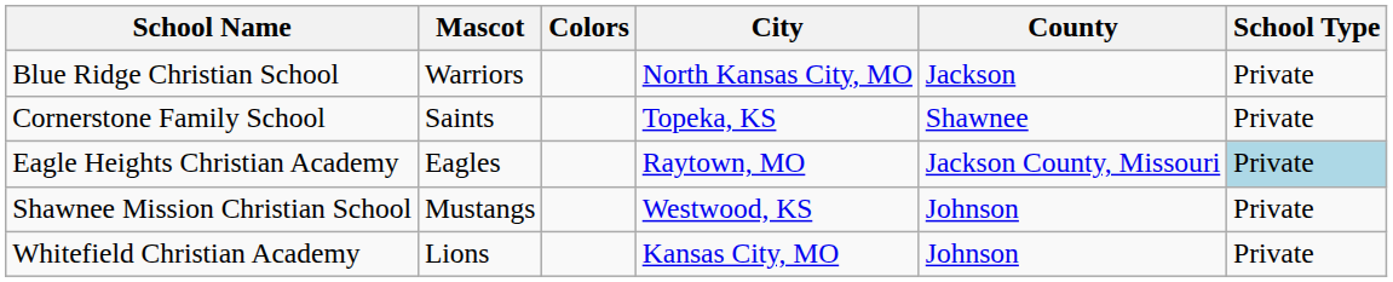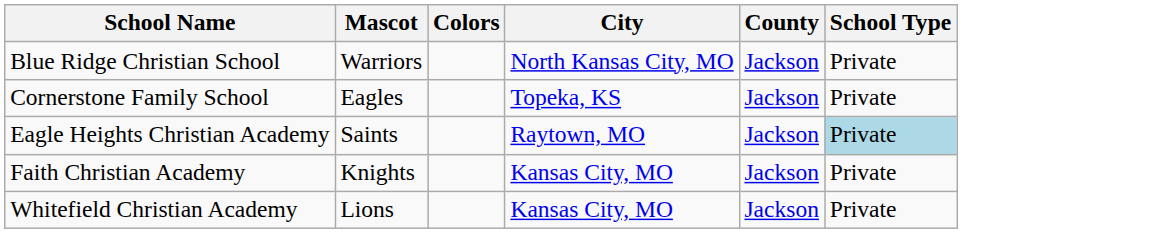Cornerstone Family School | Mascot: Saints -> Eagles
Cornerstone Family School | County: Shawnee -> Jackson
Eagle Heights Christian Academy | Mascot: Eagles -> Saints
Eagle Heights Christian Academy | County: Jackson County, Missouri -> Jackson
+ row: Faith Christian Academy | Knights | Kansas City, MO | Jackson | Private
- row: Shawnee Mission Christian School | Mustangs | Westwood, KS | Johnson | Private
Whitefield Christian Academy | County: Johnson -> Jackson
